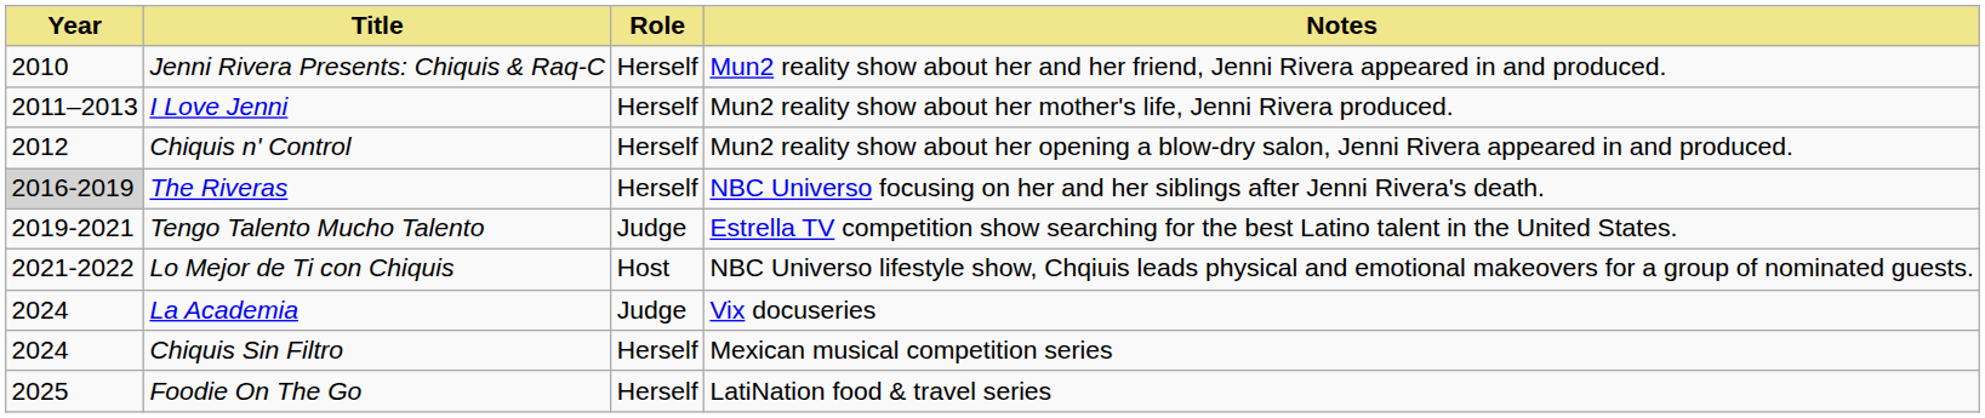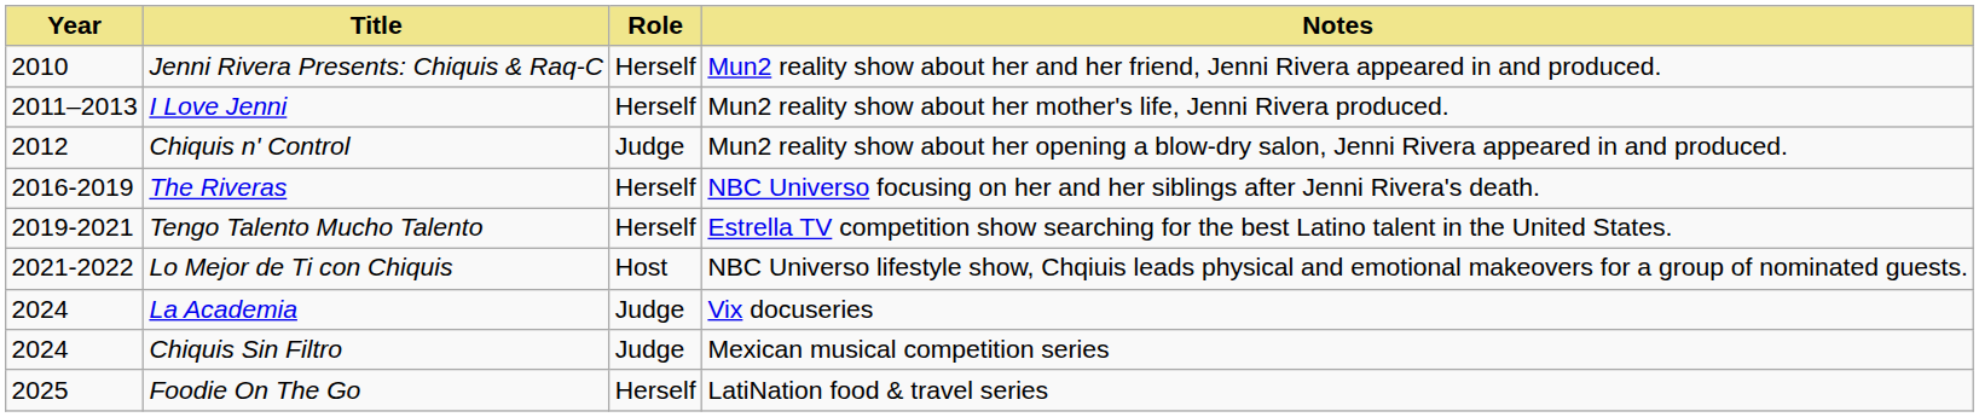Chiquis n' Control | Role: Herself -> Judge
The Riveras | Year: lightgrey background -> no background
Tengo Talento Mucho Talento | Role: Judge -> Herself
Chiquis Sin Filtro | Role: Herself -> Judge
